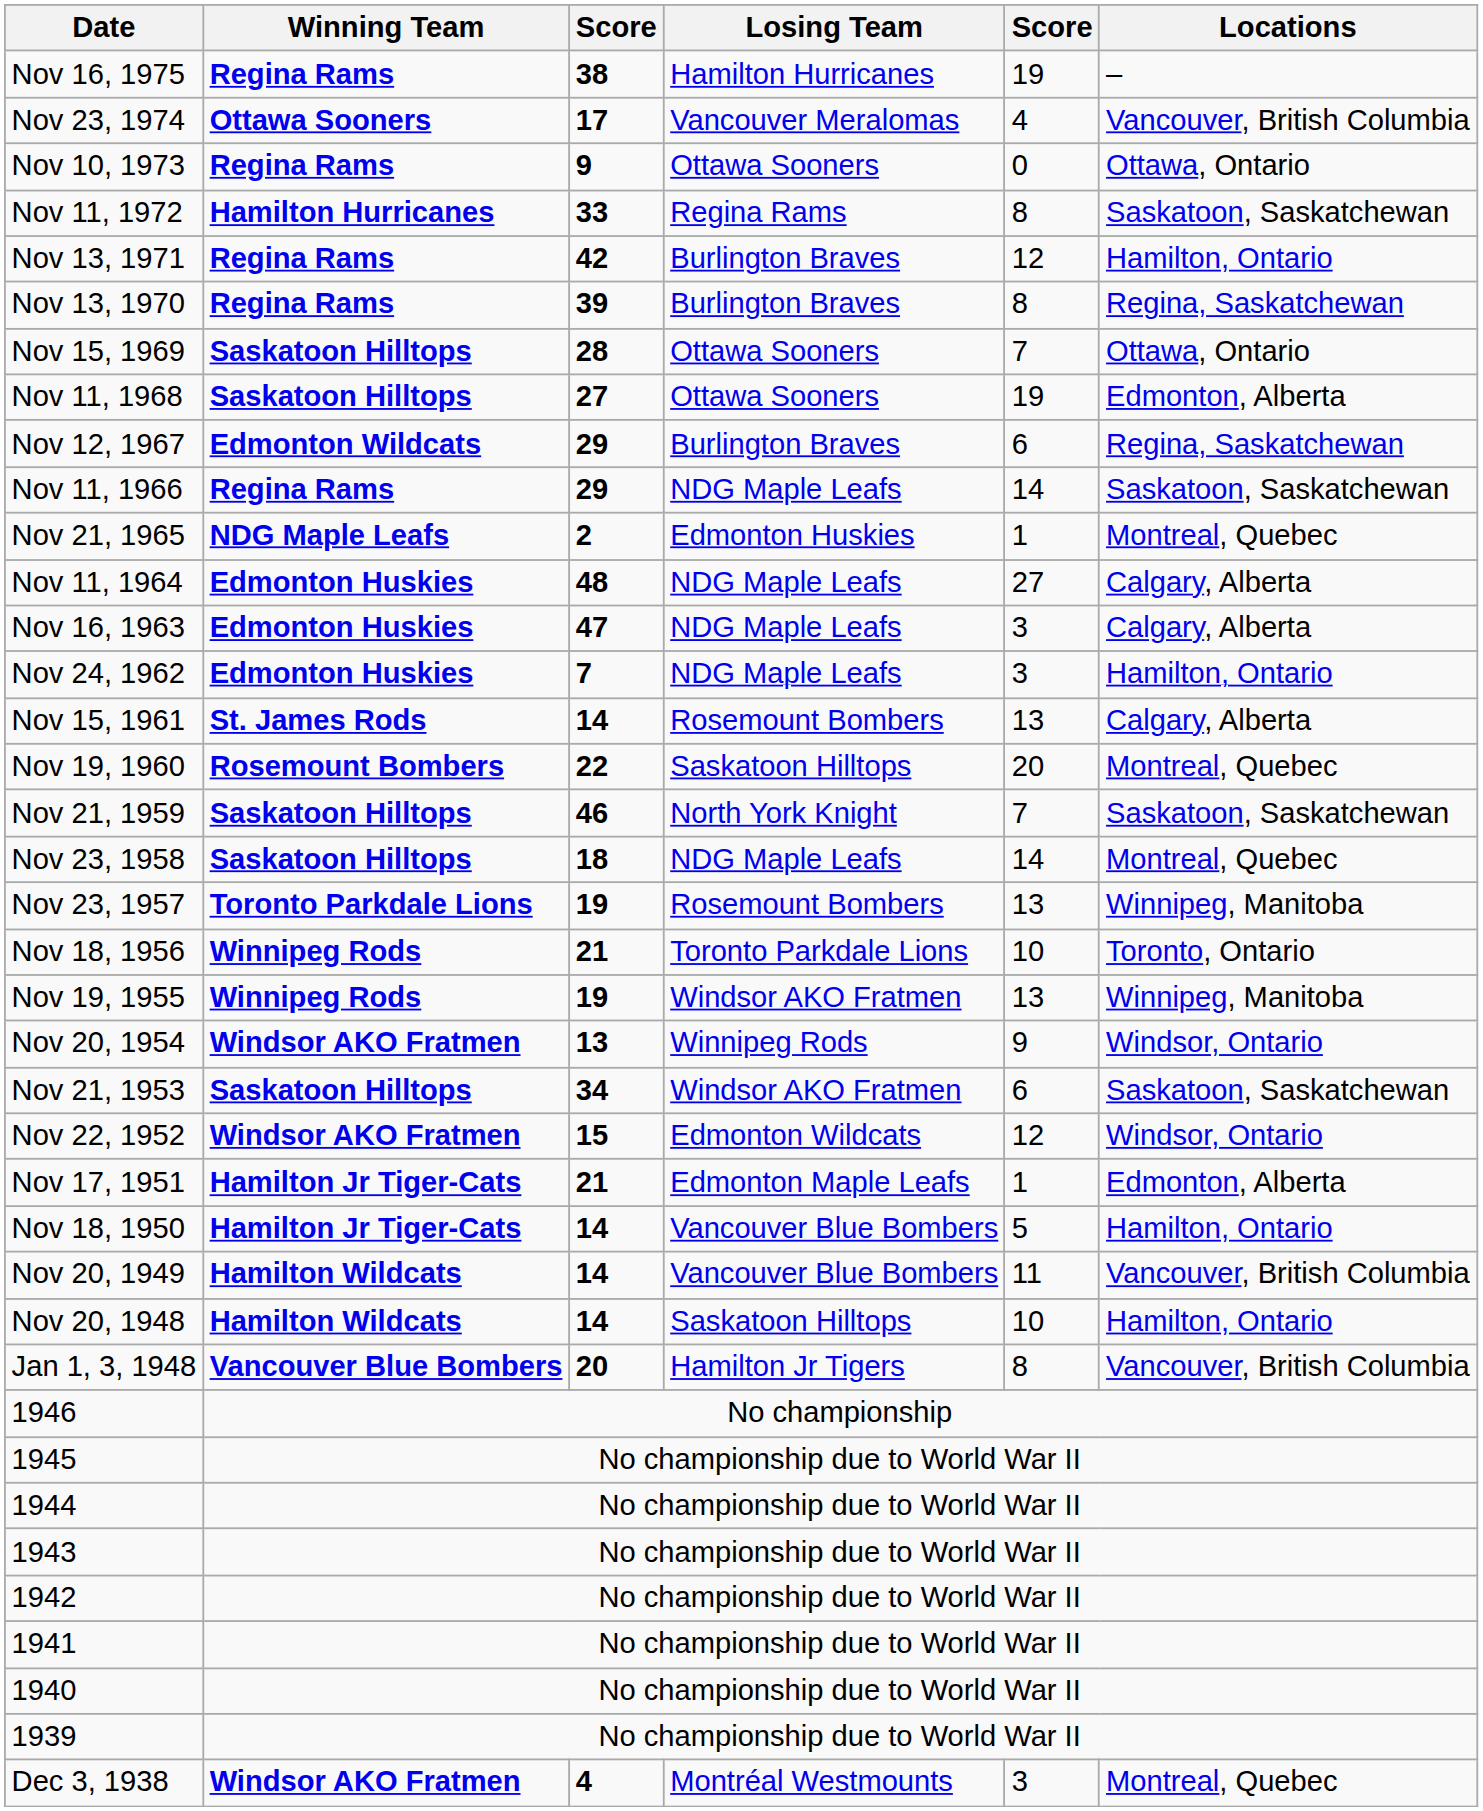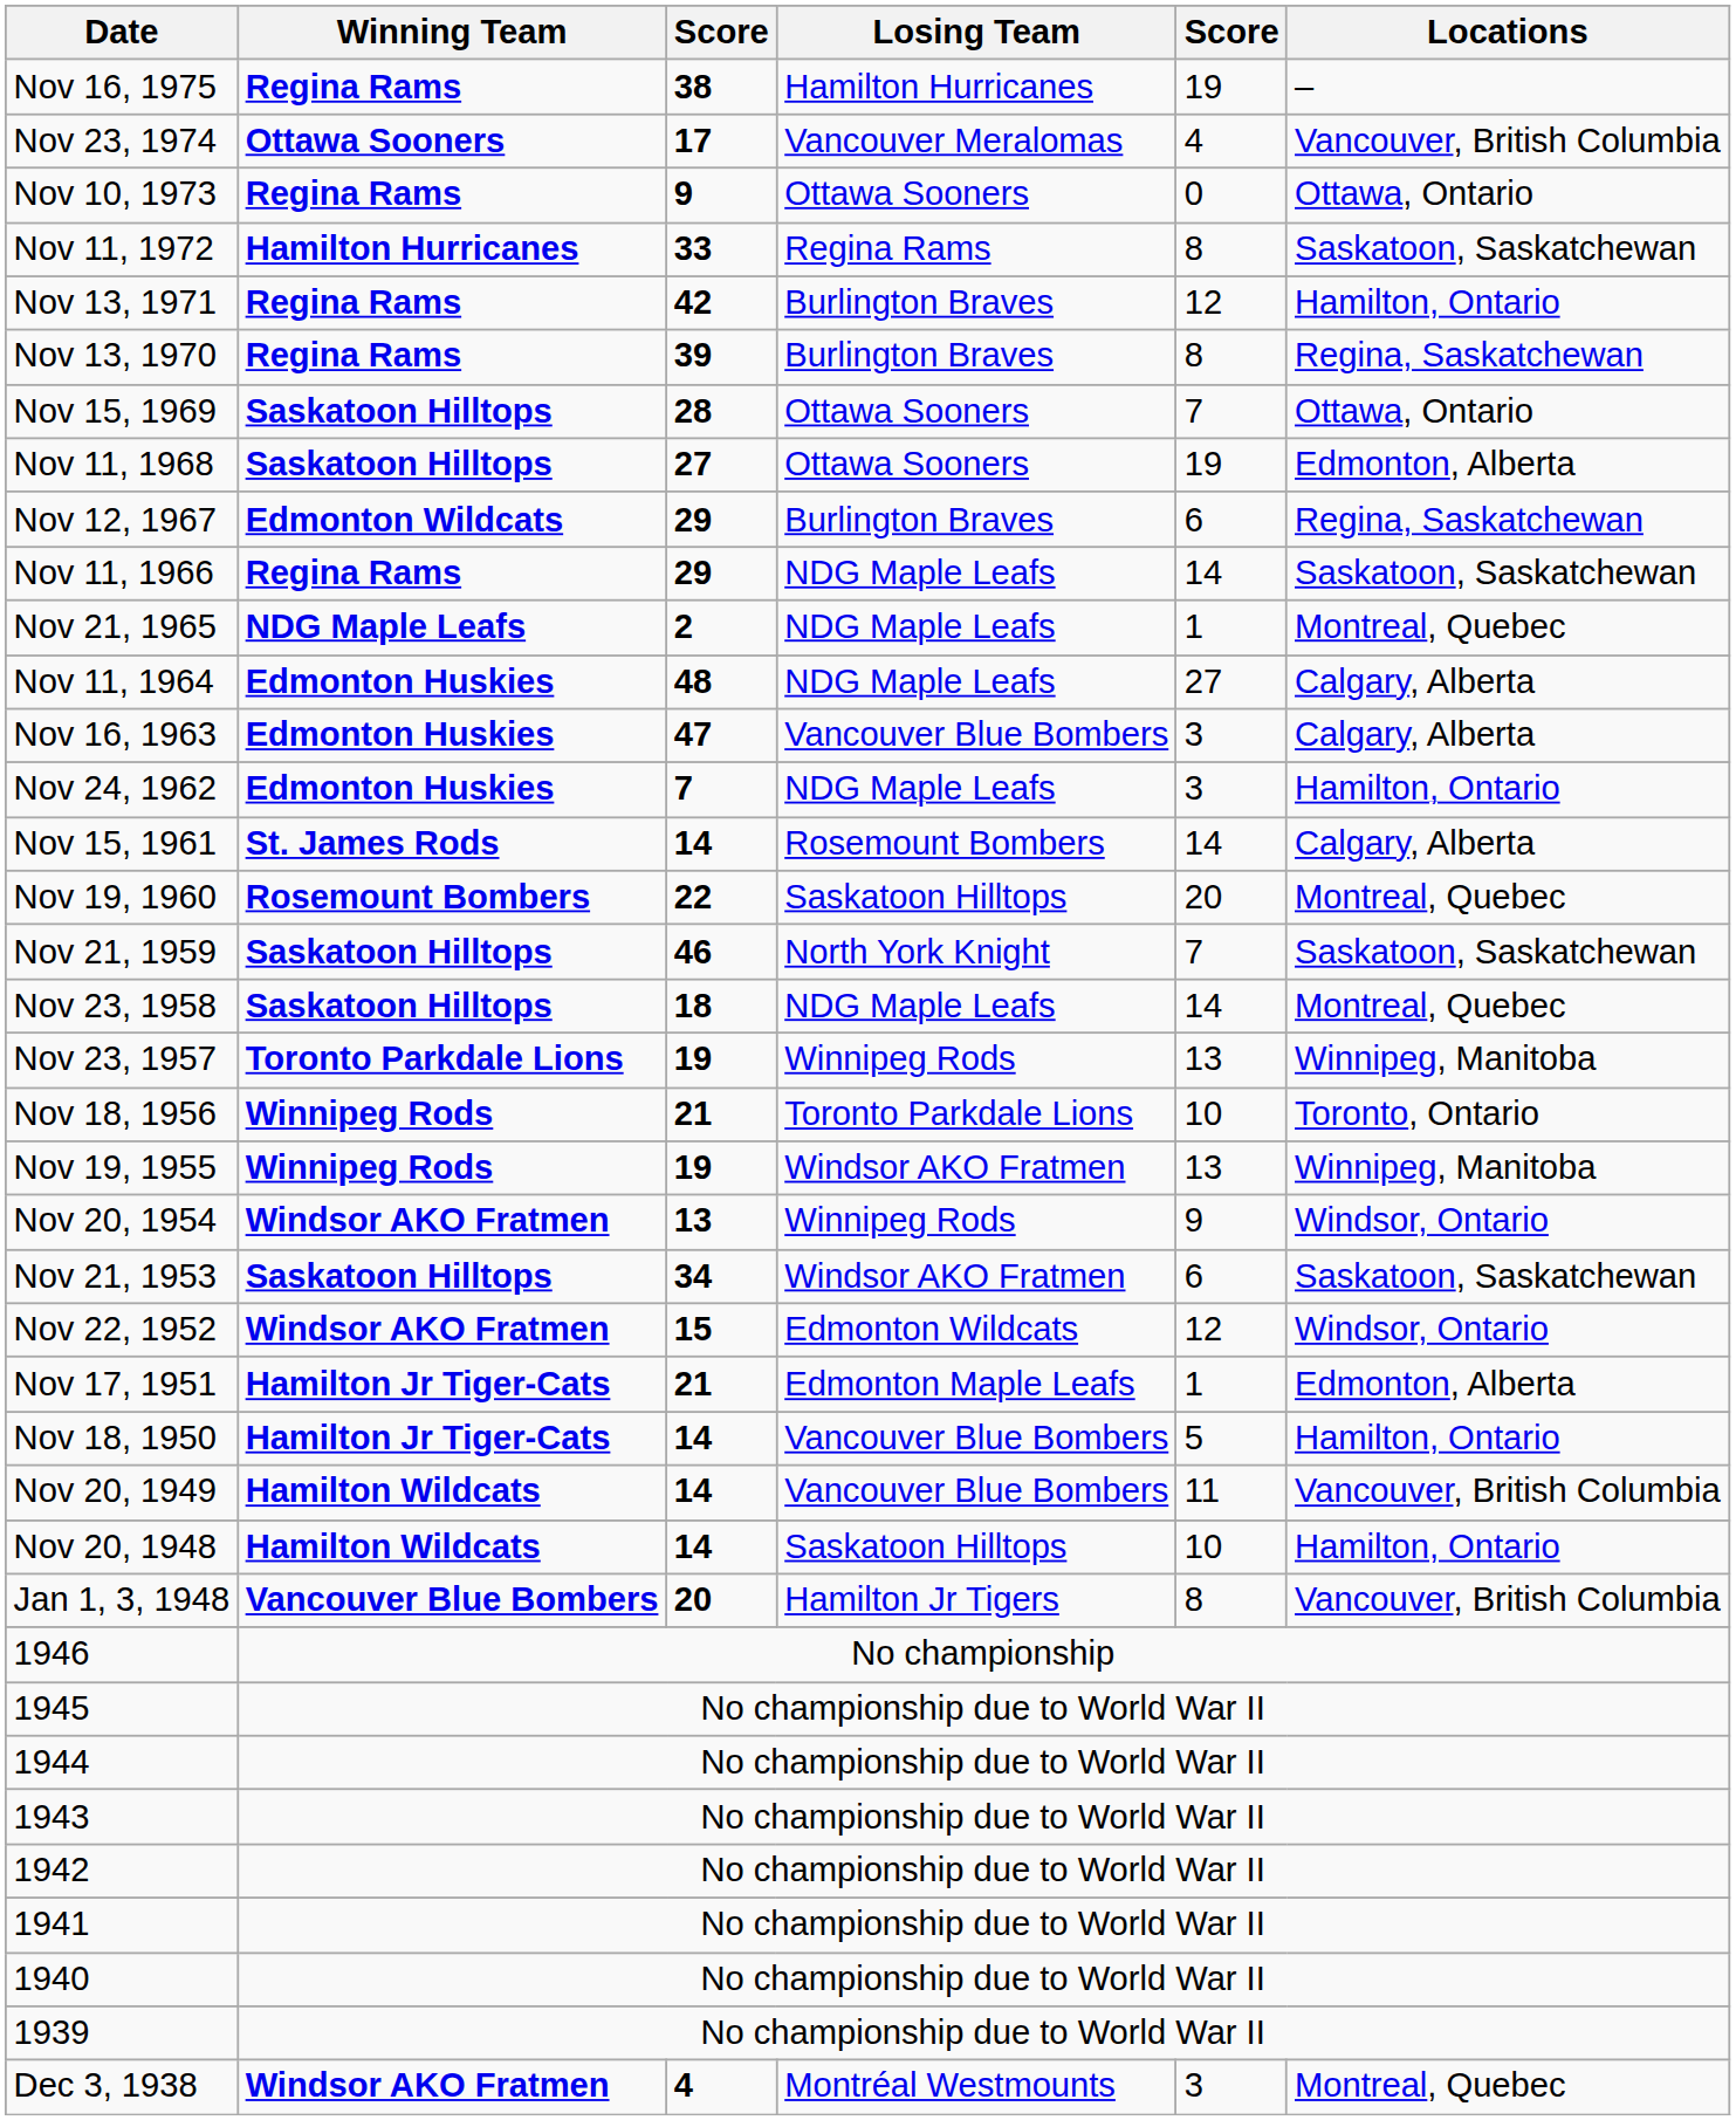Nov 21, 1965 | Losing Team: Edmonton Huskies -> NDG Maple Leafs
Nov 16, 1963 | Losing Team: NDG Maple Leafs -> Vancouver Blue Bombers
Nov 15, 1961 | column 5: 13 -> 14
Nov 23, 1957 | Losing Team: Rosemount Bombers -> Winnipeg Rods
